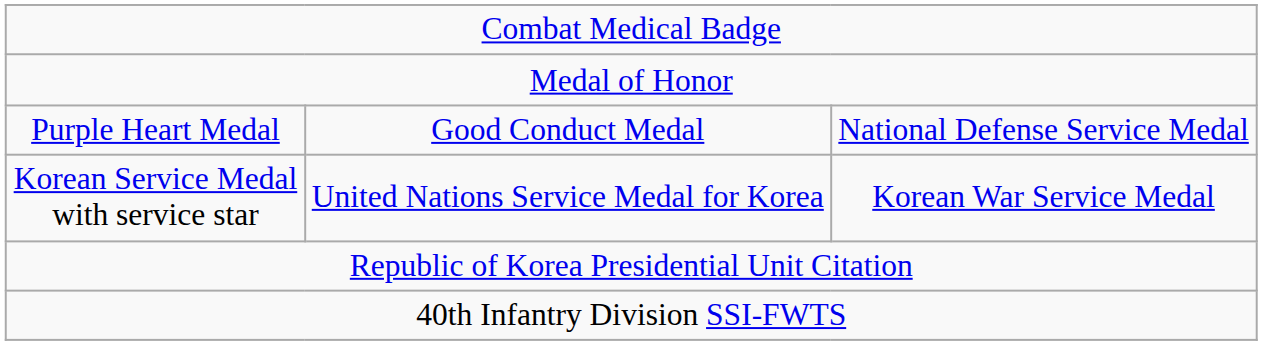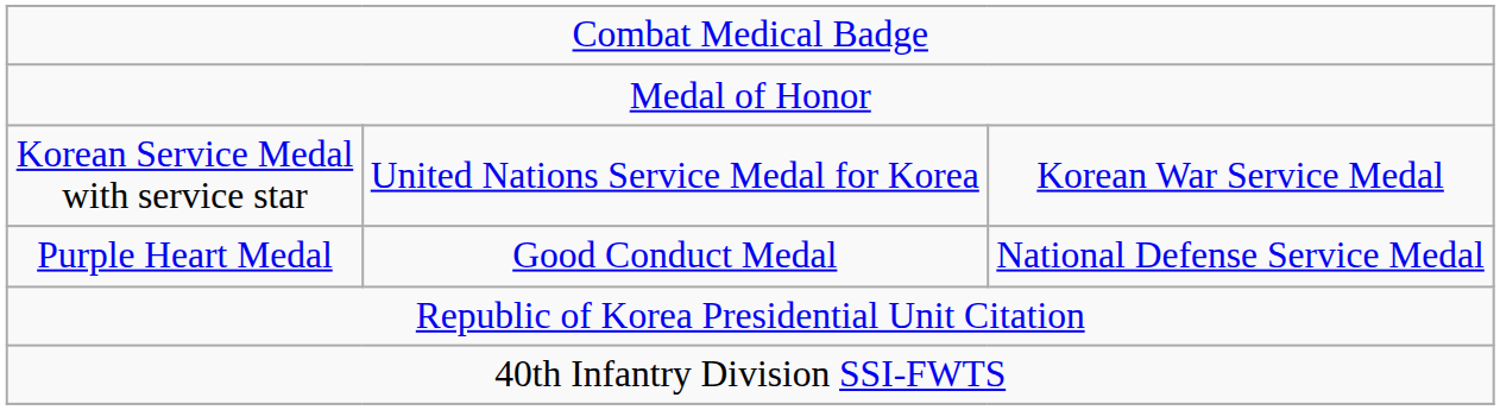rows swapped: Purple Heart Medal <-> Korean Service Medal with service star
